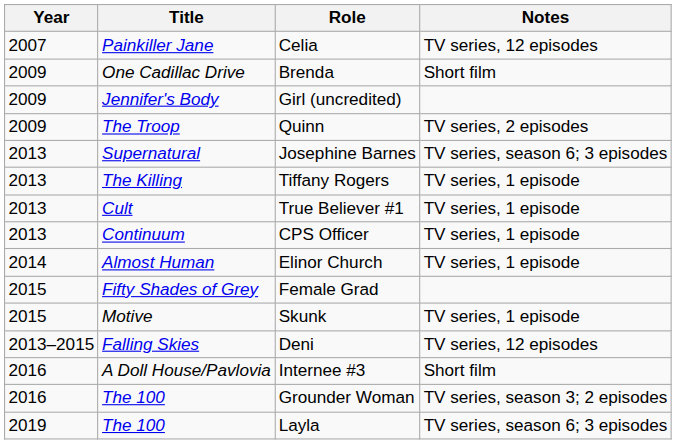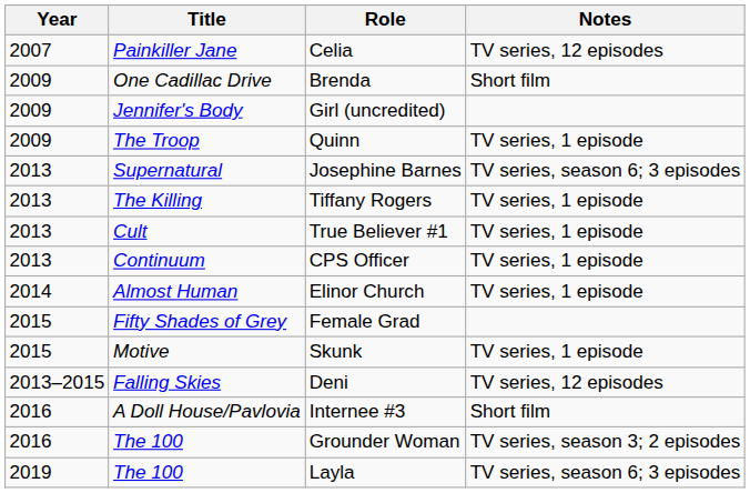Quinn | Notes: TV series, 2 episodes -> TV series, 1 episode
